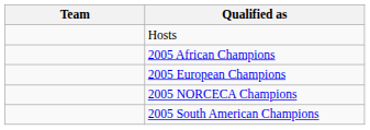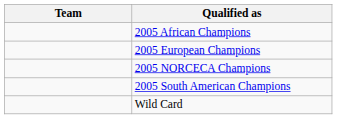- row: Hosts
+ row: Wild Card
